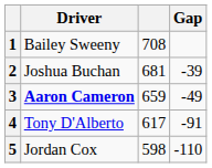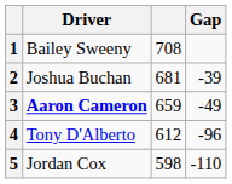4 | column 3: 617 -> 612
4 | Gap: -91 -> -96
